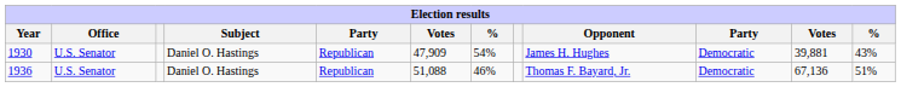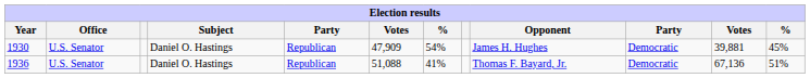1930 | column 12: 43% -> 45%
1936 | column 7: 46% -> 41%
